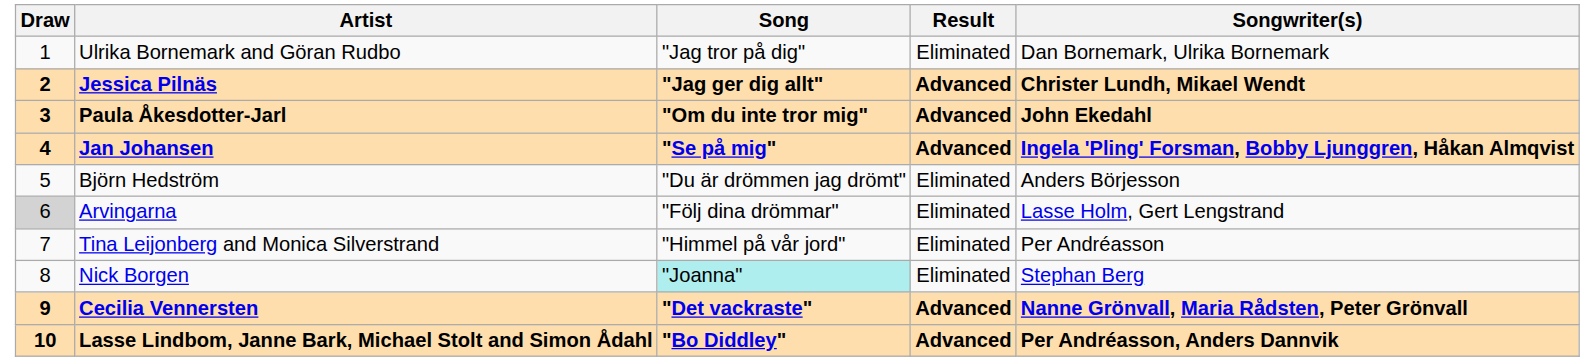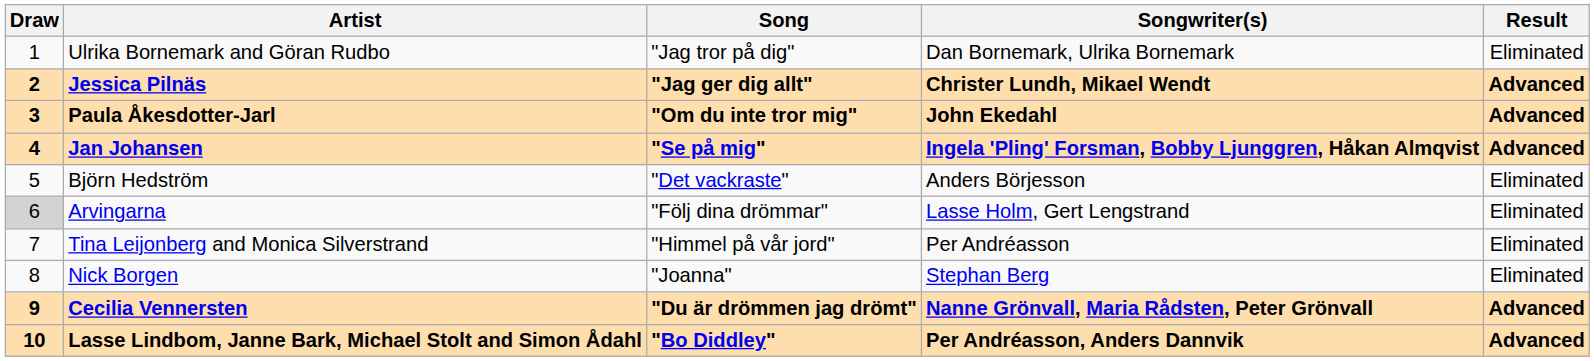columns swapped: Songwriter(s) <-> Result
Björn Hedström | Song: "Du är drömmen jag drömt" -> "Det vackraste"
Nick Borgen | Song: paleturquoise background -> no background
Cecilia Vennersten | Song: "Det vackraste" -> "Du är drömmen jag drömt"
